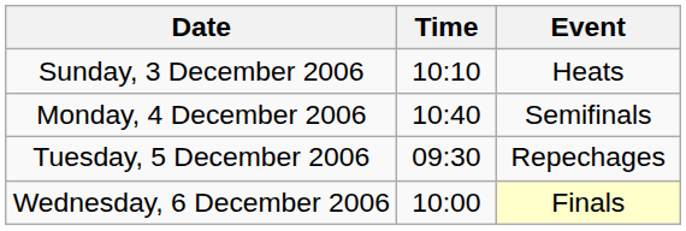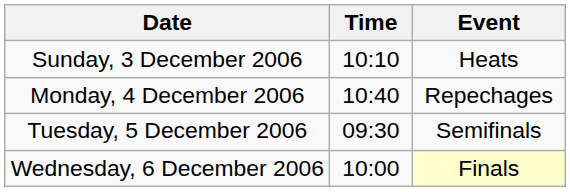Monday, 4 December 2006 | Event: Semifinals -> Repechages
Tuesday, 5 December 2006 | Event: Repechages -> Semifinals
